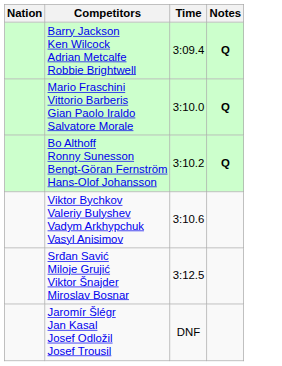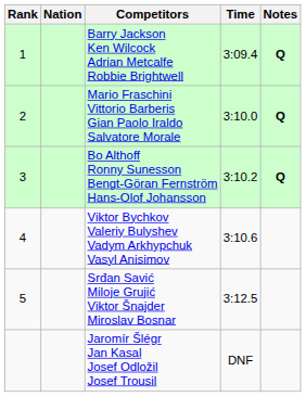+ column: Rank | 1 | 2 | 3 | 4 | 5
